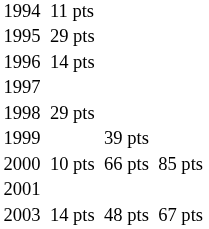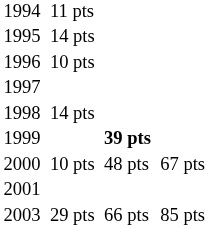1995 | column 3: 29 pts -> 14 pts
1996 | column 3: 14 pts -> 10 pts
1998 | column 3: 29 pts -> 14 pts
1999 | column 5: normal -> bold
2000 | column 5: 66 pts -> 48 pts
2000 | column 7: 85 pts -> 67 pts
2003 | column 3: 14 pts -> 29 pts
2003 | column 5: 48 pts -> 66 pts
2003 | column 7: 67 pts -> 85 pts
